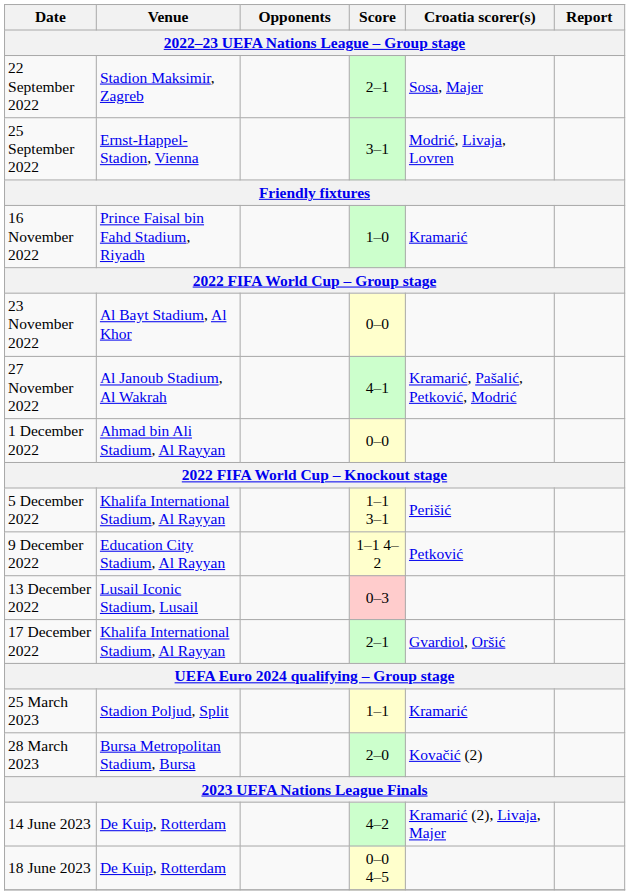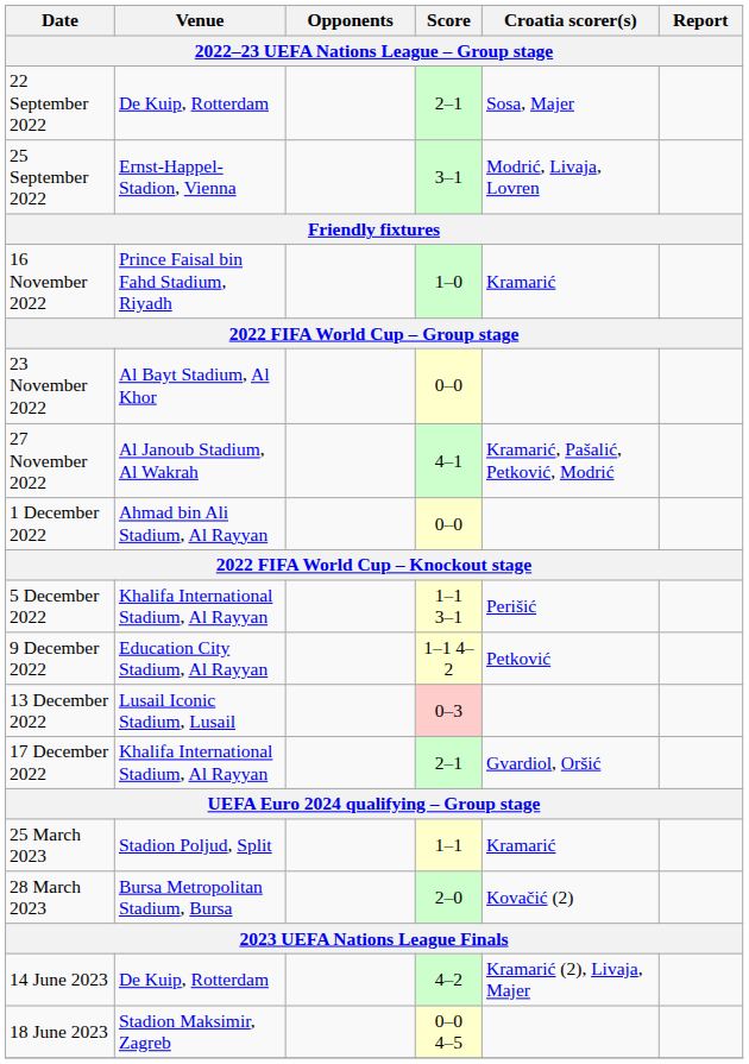22 September 2022 | Venue: Stadion Maksimir, Zagreb -> De Kuip, Rotterdam
18 June 2023 | Venue: De Kuip, Rotterdam -> Stadion Maksimir, Zagreb
